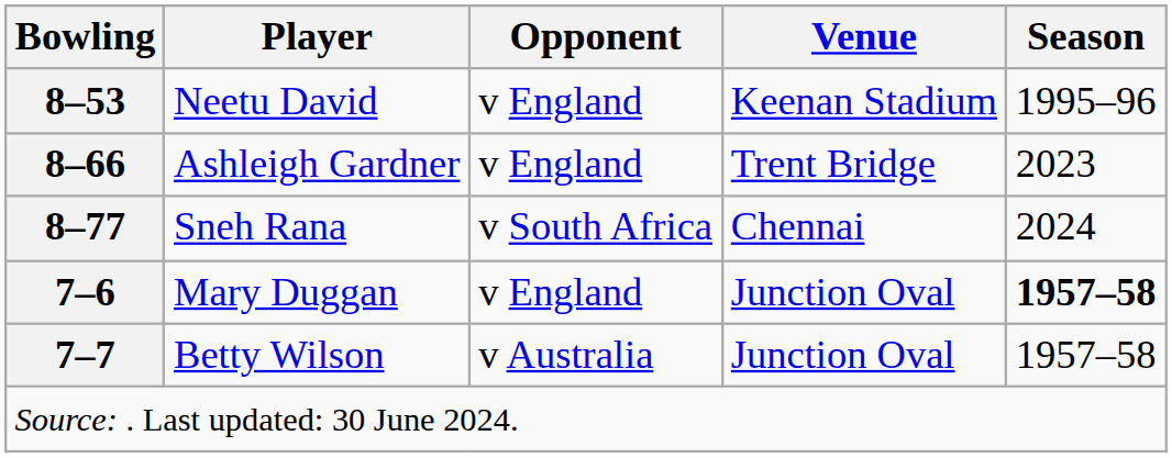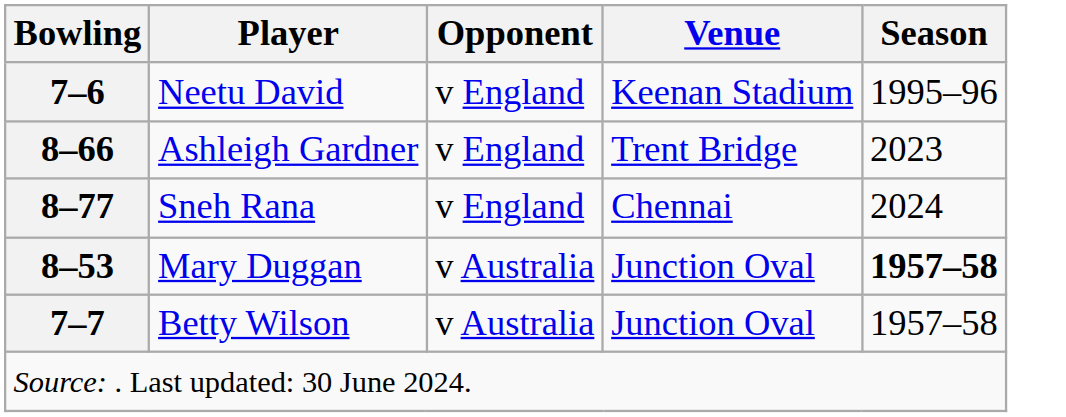Neetu David | Bowling: 8–53 -> 7–6
Sneh Rana | Opponent: v South Africa -> v England
Mary Duggan | Bowling: 7–6 -> 8–53
Mary Duggan | Opponent: v England -> v Australia
